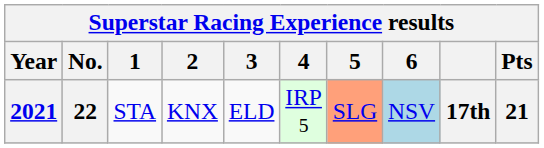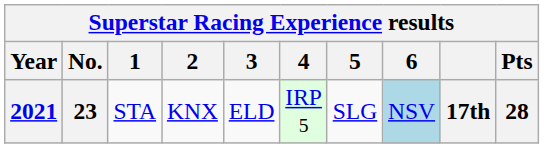2021 | No.: 22 -> 23
2021 | 5: lightsalmon background -> no background
2021 | Pts: 21 -> 28
